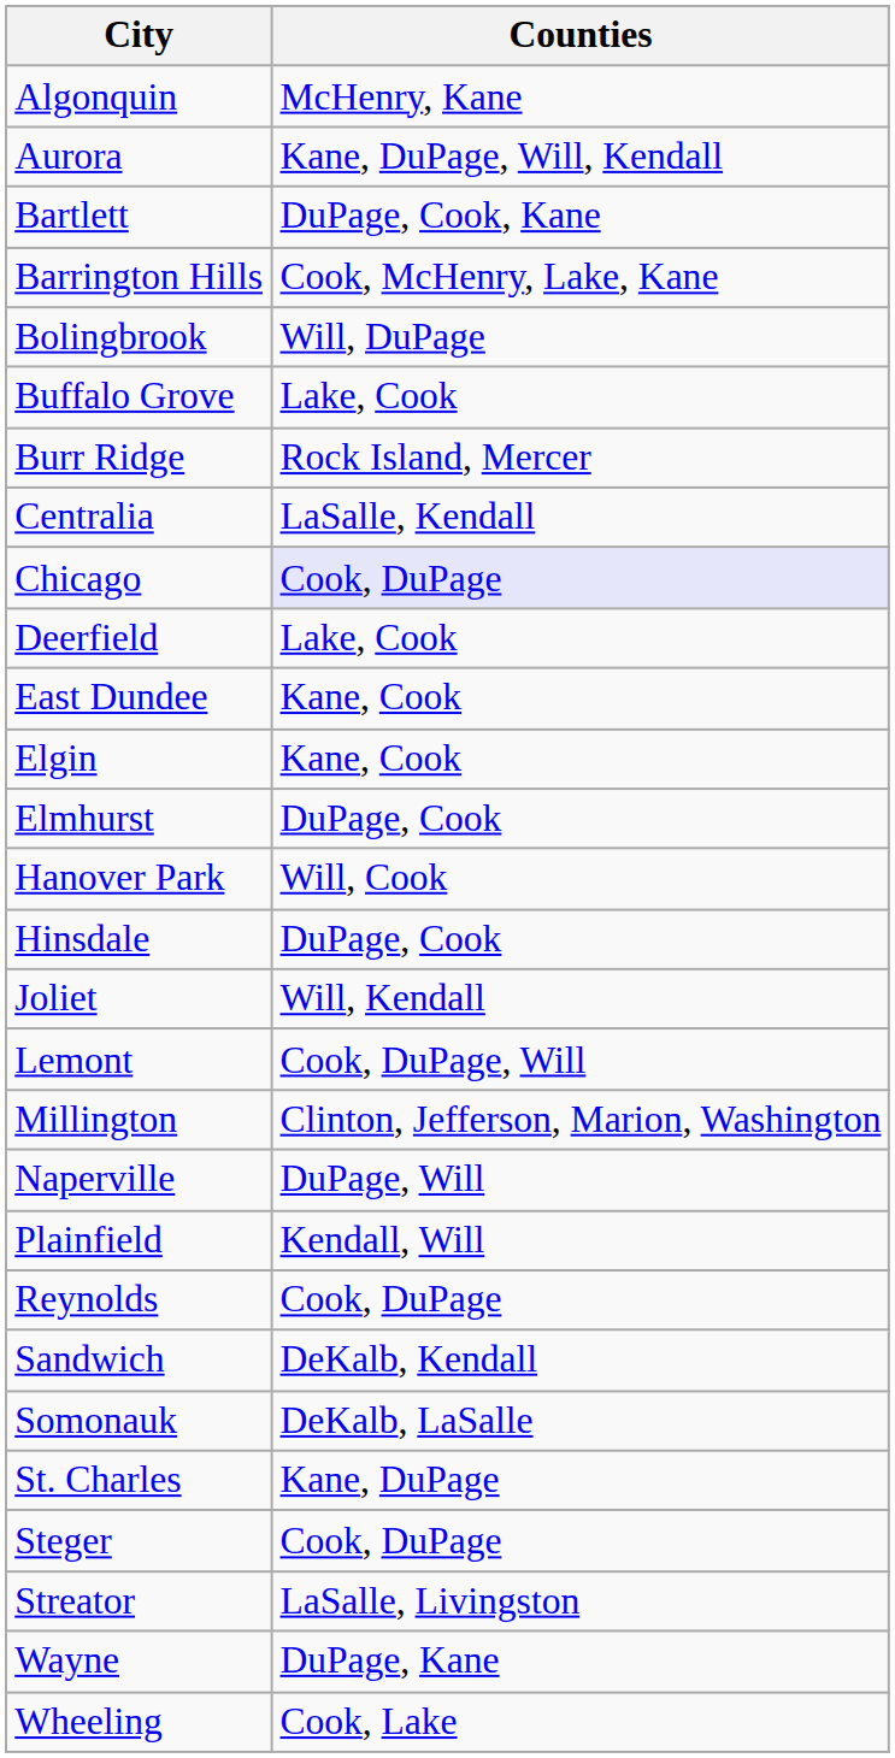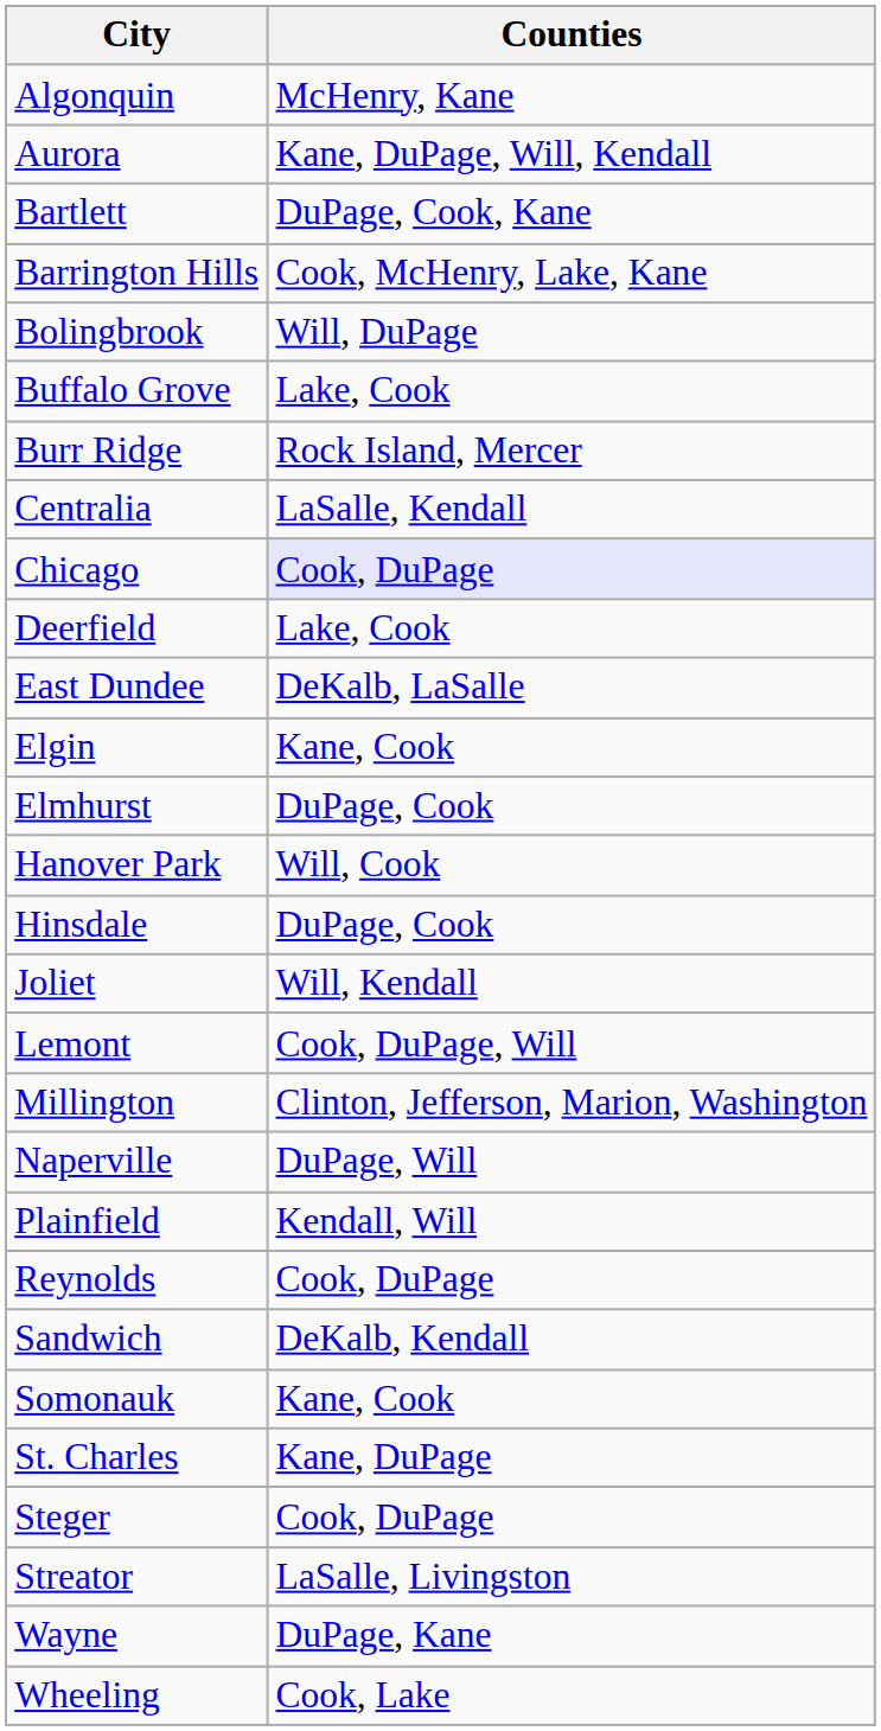East Dundee | Counties: Kane, Cook -> DeKalb, LaSalle
Somonauk | Counties: DeKalb, LaSalle -> Kane, Cook
